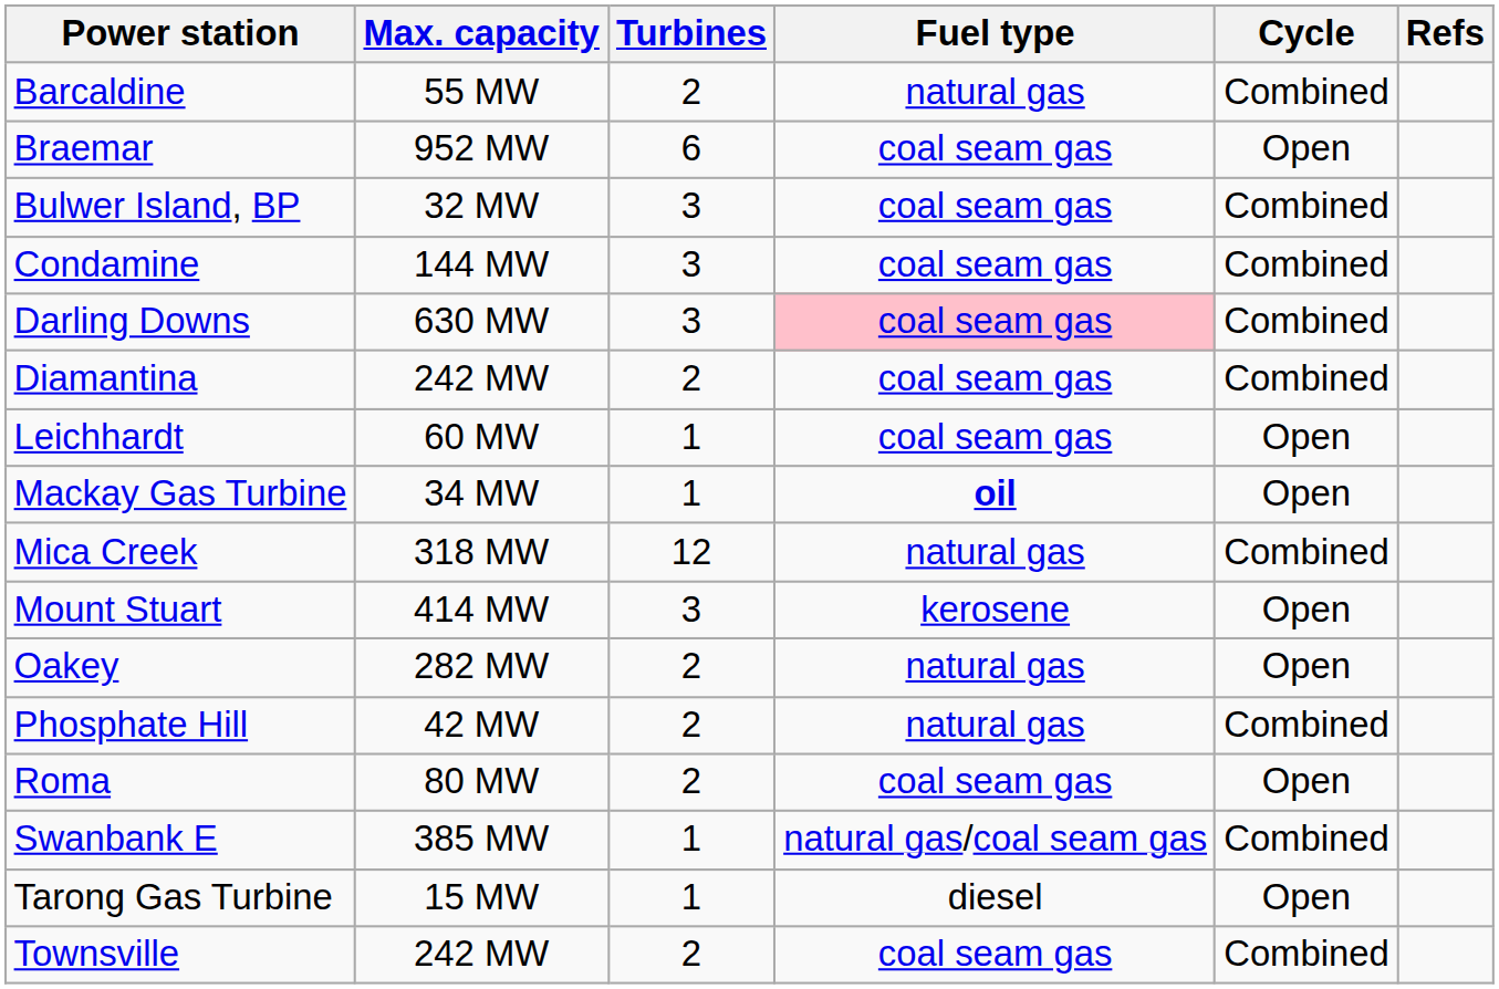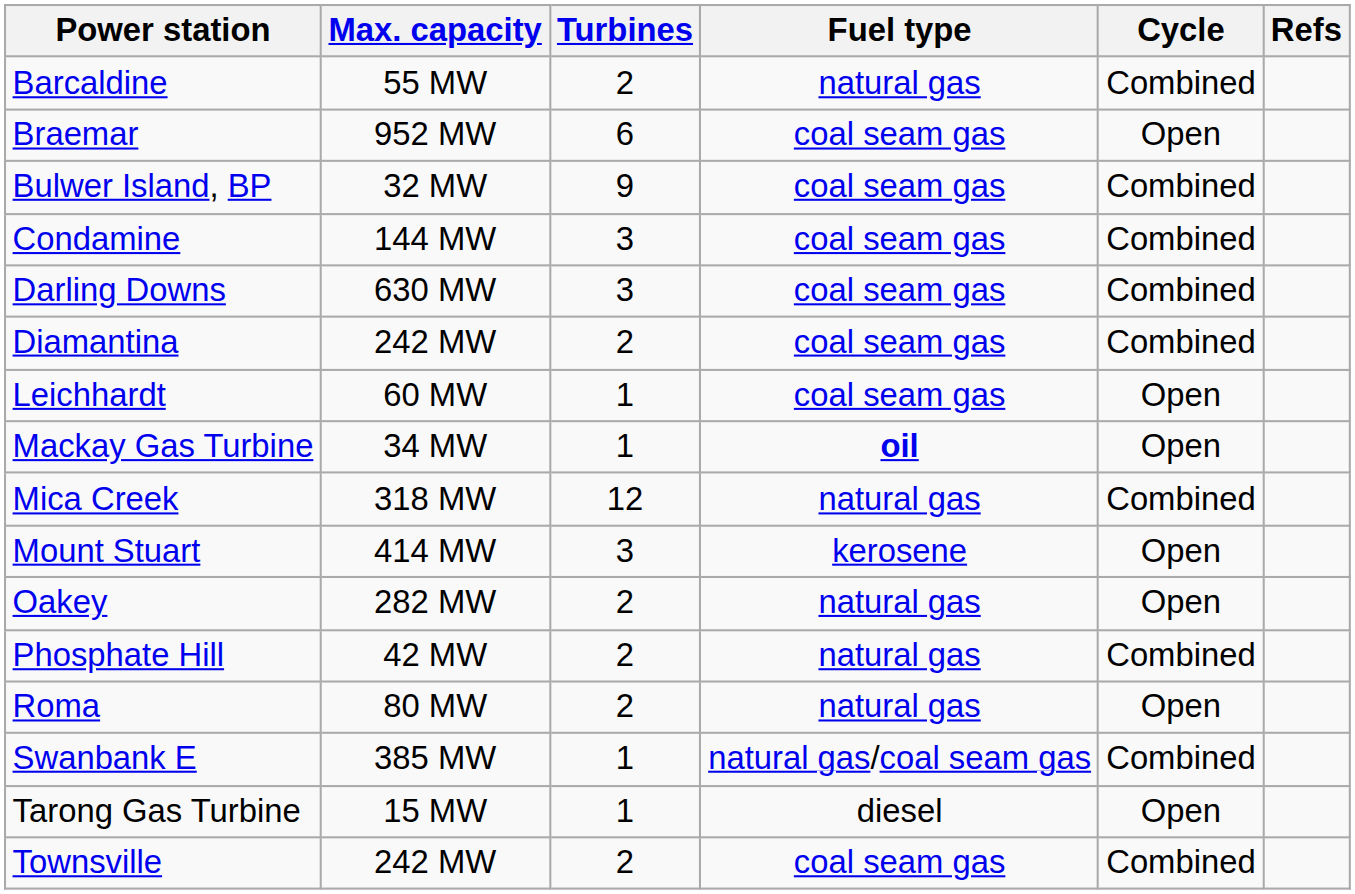Bulwer Island, BP | Turbines: 3 -> 9
Darling Downs | Fuel type: pink background -> no background
Roma | Fuel type: coal seam gas -> natural gas
